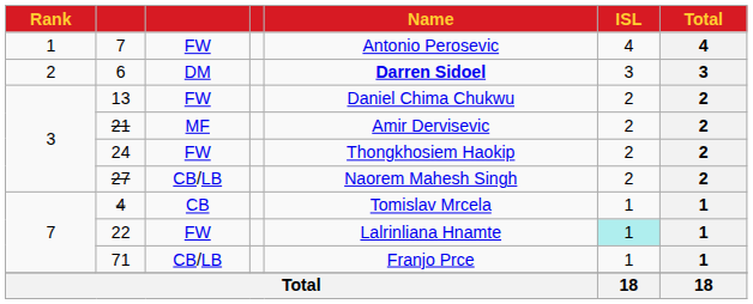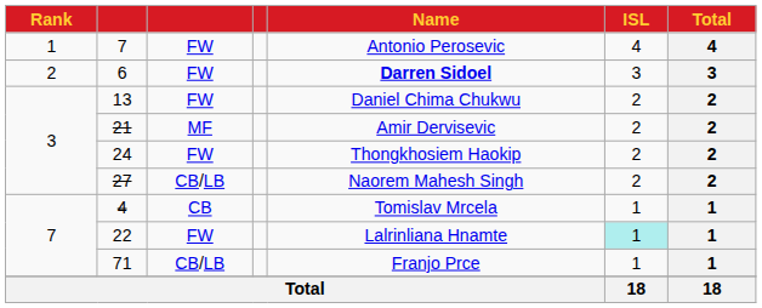6 | column 3: DM -> FW
